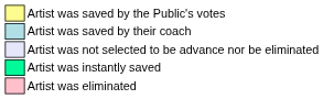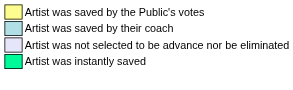- row: Artist was eliminated
